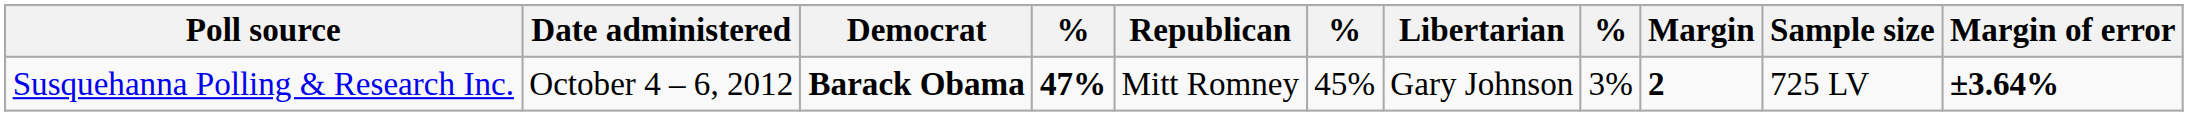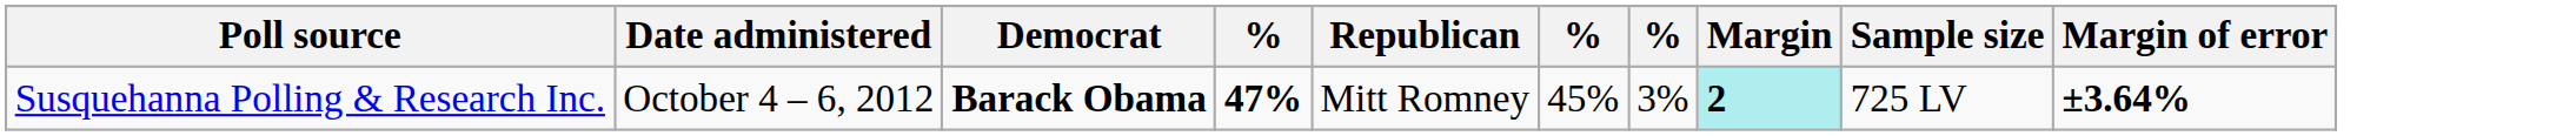- column: Libertarian | Gary Johnson
Susquehanna Polling & Research Inc. | Margin: no background -> paleturquoise background
